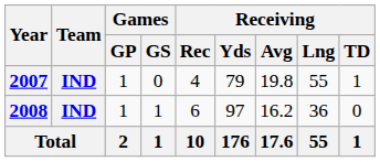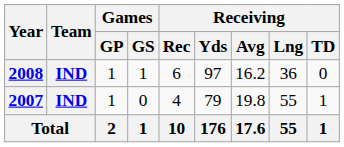rows swapped: 2007 <-> 2008
